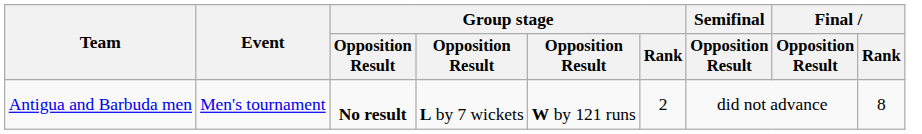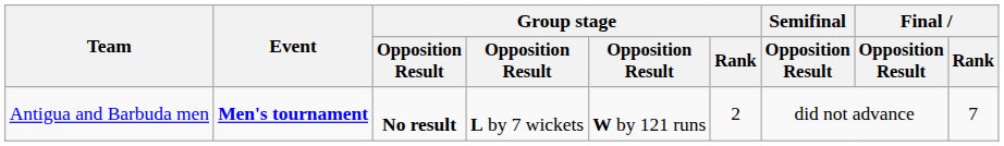Antigua and Barbuda men | Event: normal -> bold
Antigua and Barbuda men | Final / Rank: 8 -> 7
